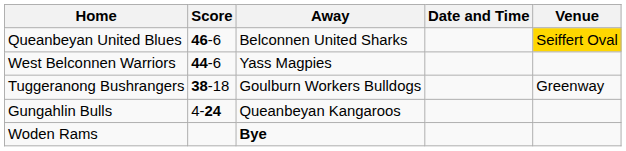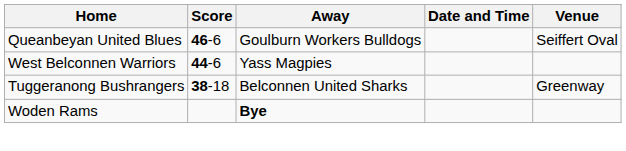Queanbeyan United Blues | Away: Belconnen United Sharks -> Goulburn Workers Bulldogs
Queanbeyan United Blues | Venue: gold background -> no background
Tuggeranong Bushrangers | Away: Goulburn Workers Bulldogs -> Belconnen United Sharks
- row: Gungahlin Bulls | 4-24 | Queanbeyan Kangaroos
